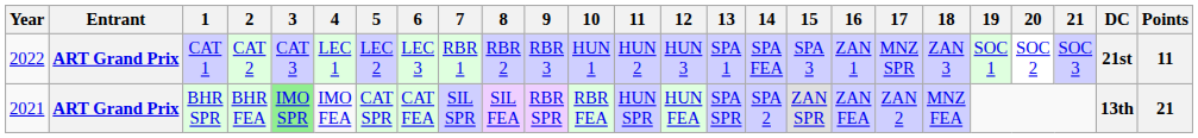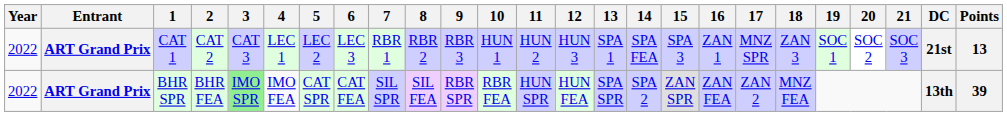CAT 1 | Points: 11 -> 13
BHR SPR | Year: 2021 -> 2022
BHR SPR | Points: 21 -> 39
